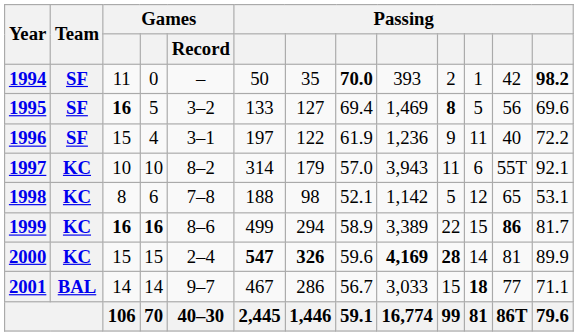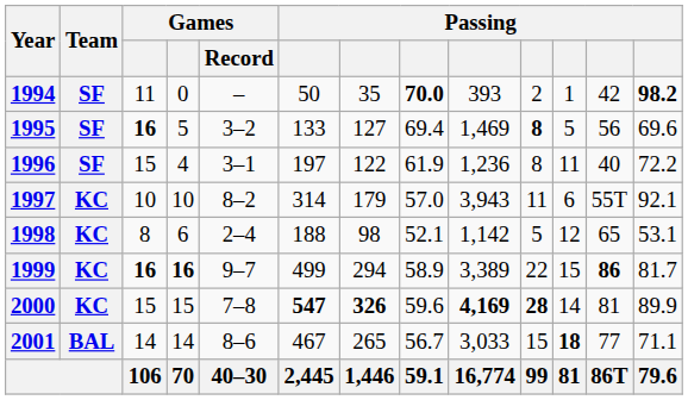1996 | column 10: 9 -> 8
1998 | Games / Record: 7–8 -> 2–4
1999 | Games / Record: 8–6 -> 9–7
2000 | Games / Record: 2–4 -> 7–8
2001 | Games / Record: 9–7 -> 8–6
2001 | column 7: 286 -> 265
